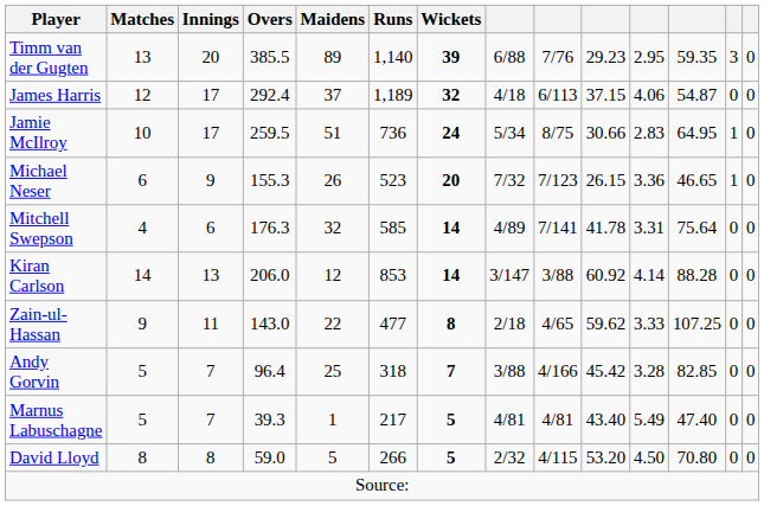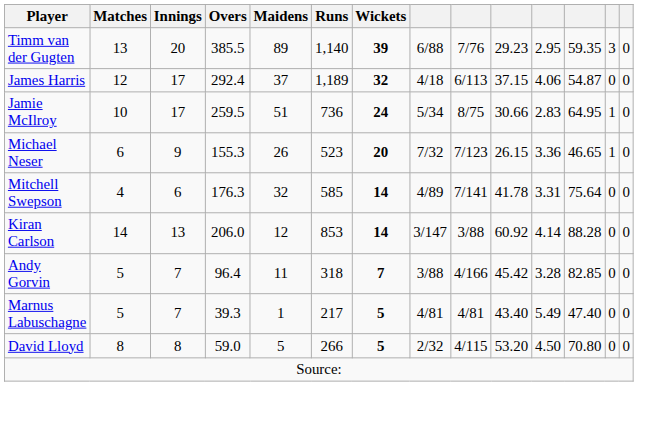- row: Zain-ul-Hassan | 9 | 11 | 143.0 | 22 | 477 | 8 | 2/18 | 4/65 | 59.62 | 3.33 | 107.25 | 0 | 0
Andy Gorvin | Maidens: 25 -> 11
